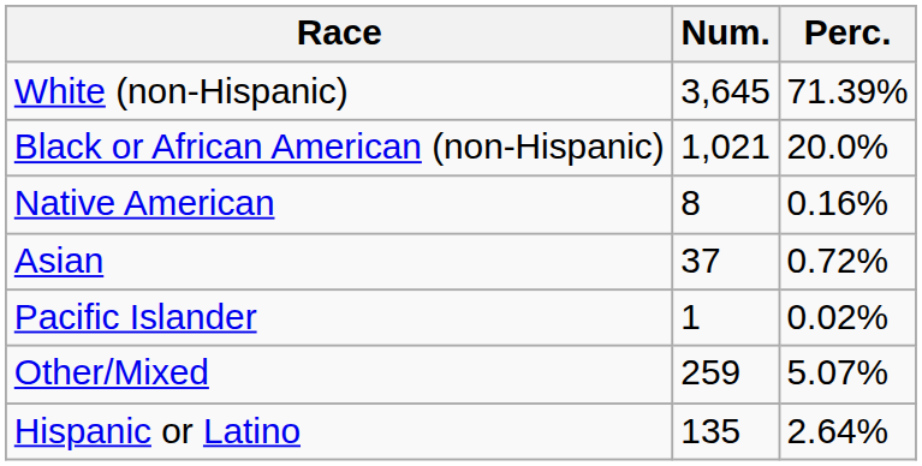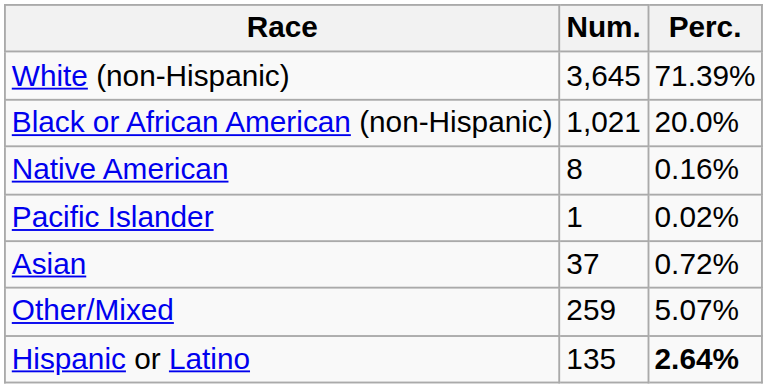rows swapped: Asian <-> Pacific Islander
Hispanic or Latino | Perc.: normal -> bold
